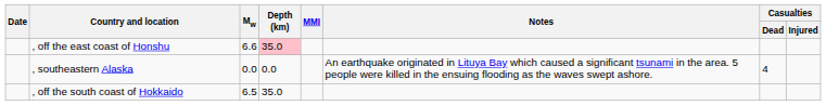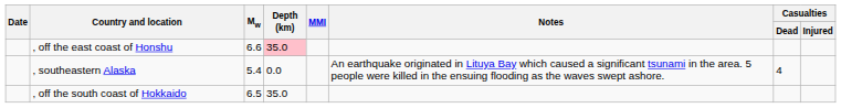, southeastern Alaska | Mw: 0.0 -> 5.4
